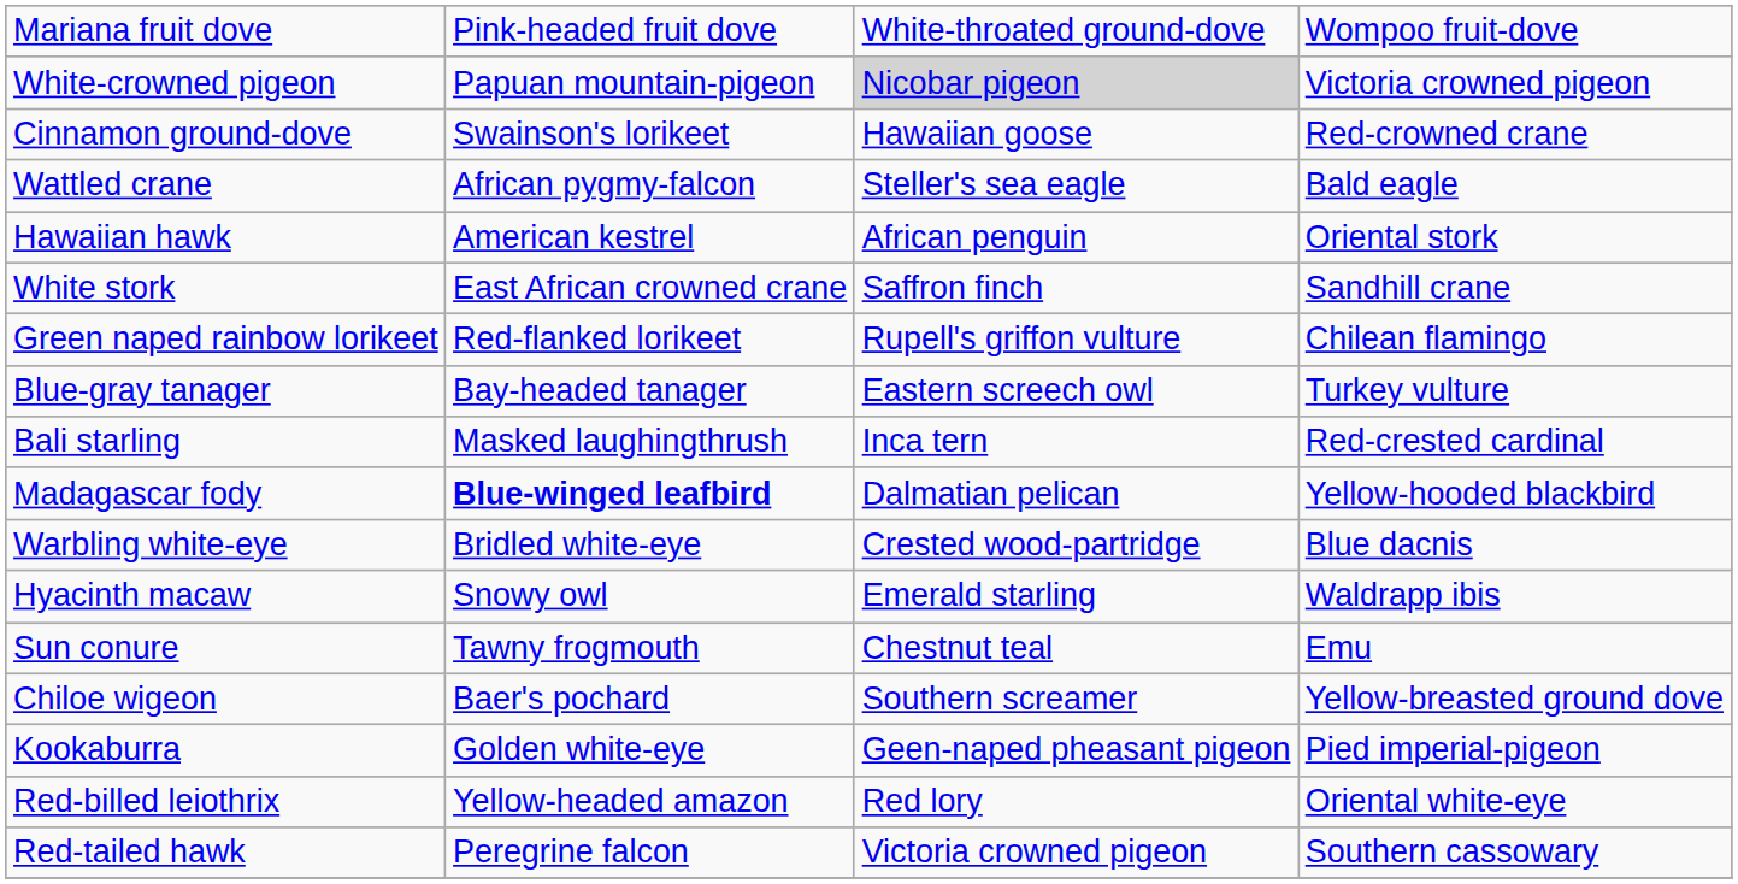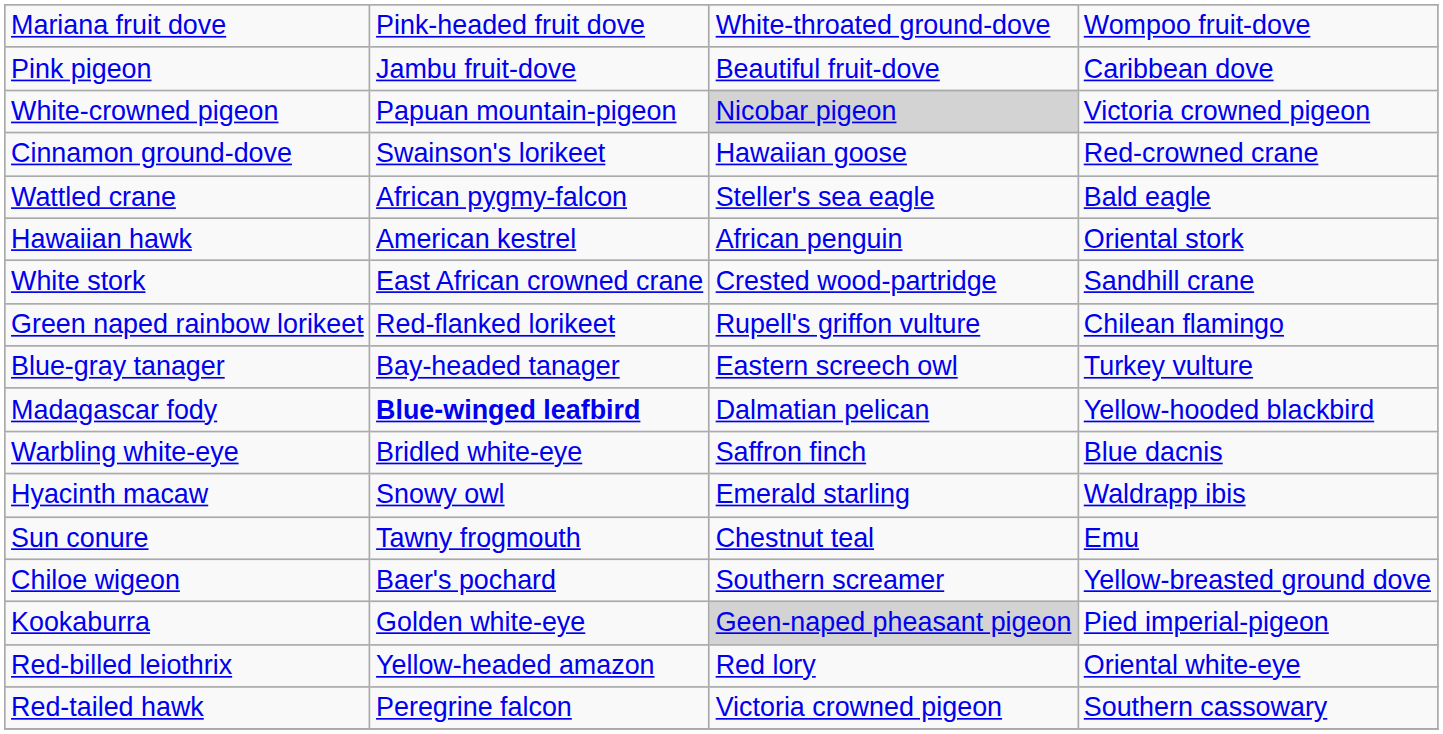+ row: Pink pigeon | Jambu fruit-dove | Beautiful fruit-dove | Caribbean dove
White stork | column 3: Saffron finch -> Crested wood-partridge
- row: Bali starling | Masked laughingthrush | Inca tern | Red-crested cardinal
Warbling white-eye | column 3: Crested wood-partridge -> Saffron finch
Kookaburra | column 3: no background -> lightgrey background
